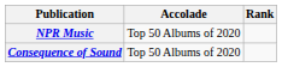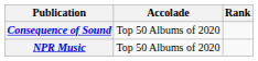rows swapped: Consequence of Sound <-> NPR Music
